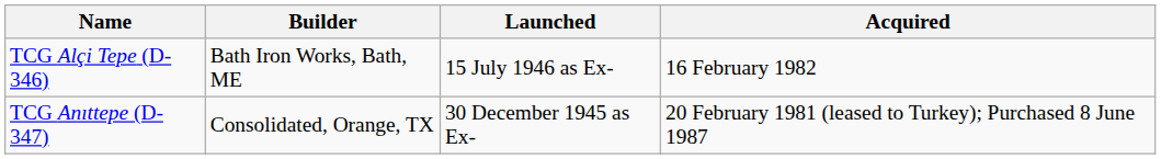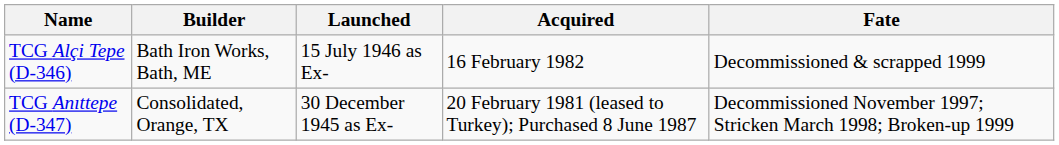+ column: Fate | Decommissioned & scrapped 1999 | Decommissioned November 1997; Stricken March 1998; Broken-up 1999
